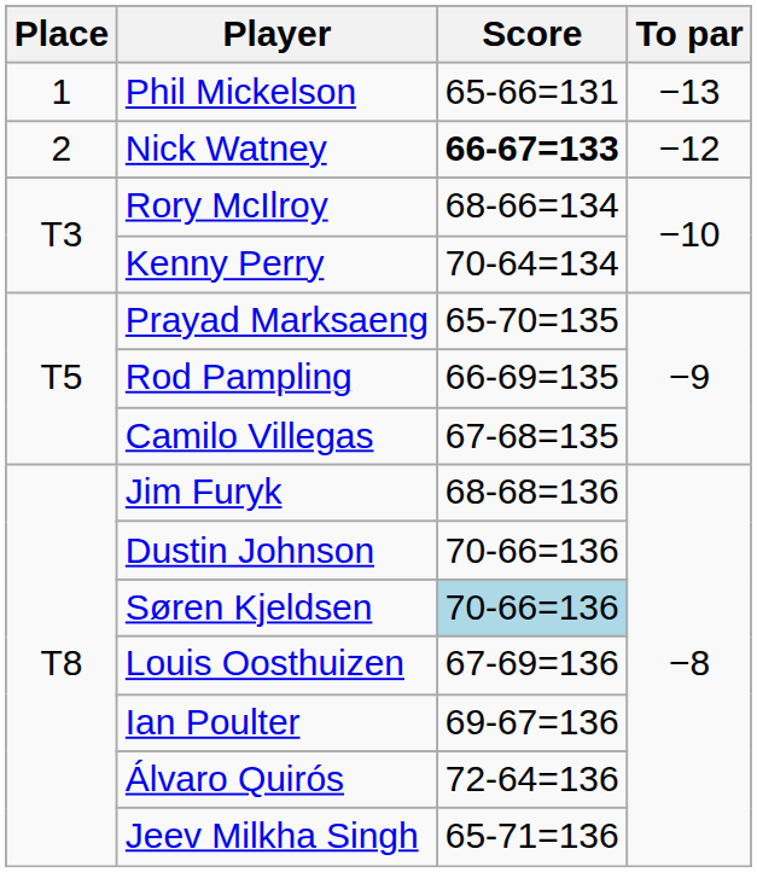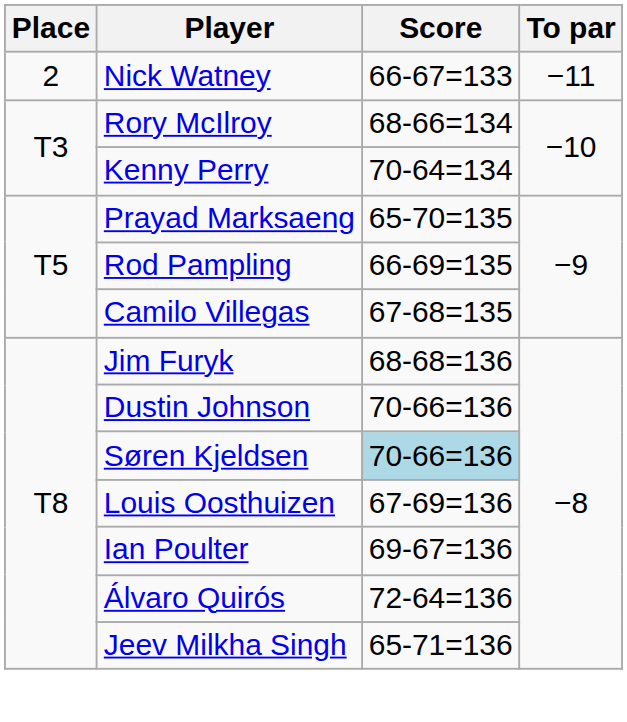- row: 1 | Phil Mickelson | 65-66=131 | −13
Nick Watney | Score: bold -> normal
Nick Watney | To par: −12 -> −11
